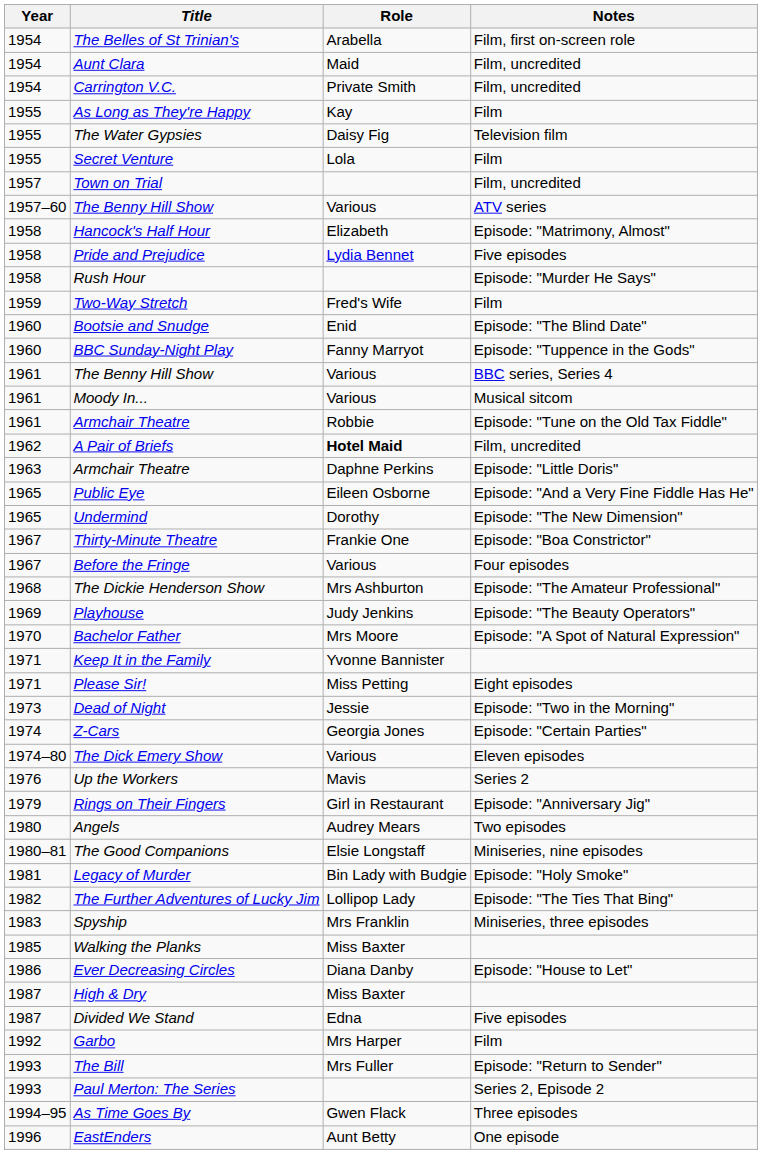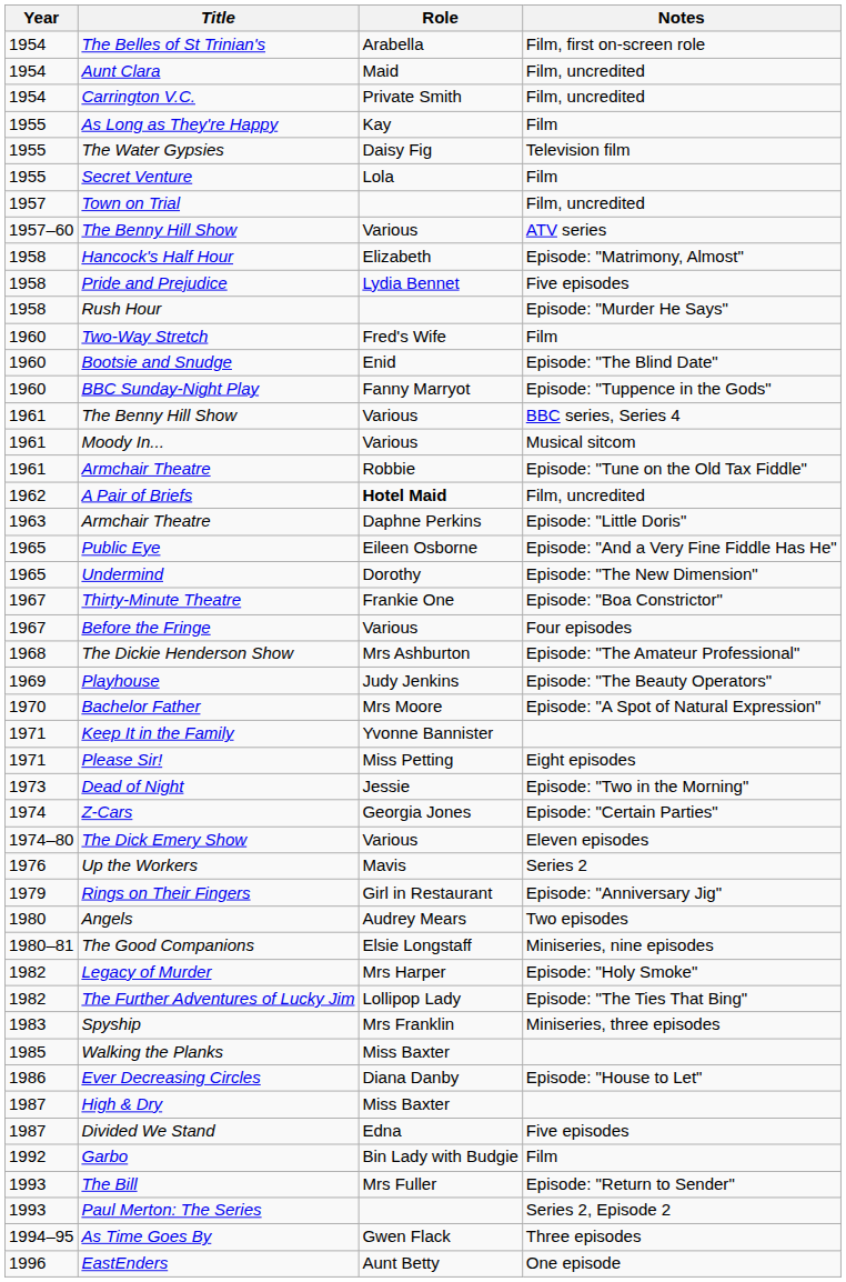Two-Way Stretch | Year: 1959 -> 1960
Legacy of Murder | Year: 1981 -> 1982
Legacy of Murder | Role: Bin Lady with Budgie -> Mrs Harper
Garbo | Role: Mrs Harper -> Bin Lady with Budgie
